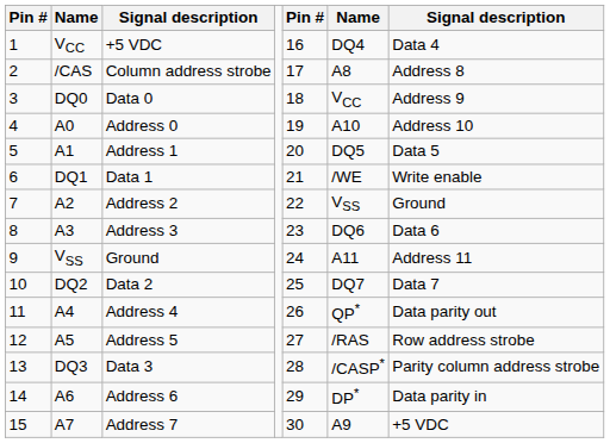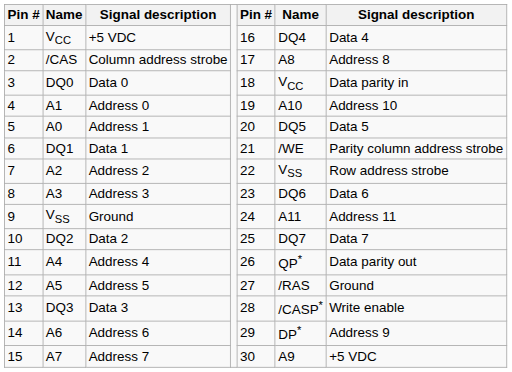Data 0 | column 7: Address 9 -> Data parity in
Address 0 | column 2: A0 -> A1
Address 1 | column 2: A1 -> A0
Data 1 | column 7: Write enable -> Parity column address strobe
Address 2 | column 7: Ground -> Row address strobe
Address 5 | column 7: Row address strobe -> Ground
Data 3 | column 7: Parity column address strobe -> Write enable
Address 6 | column 7: Data parity in -> Address 9
